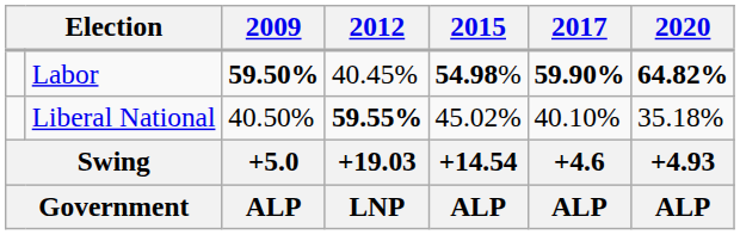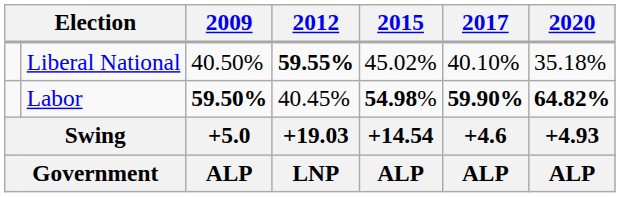rows swapped: Labor <-> Liberal National
